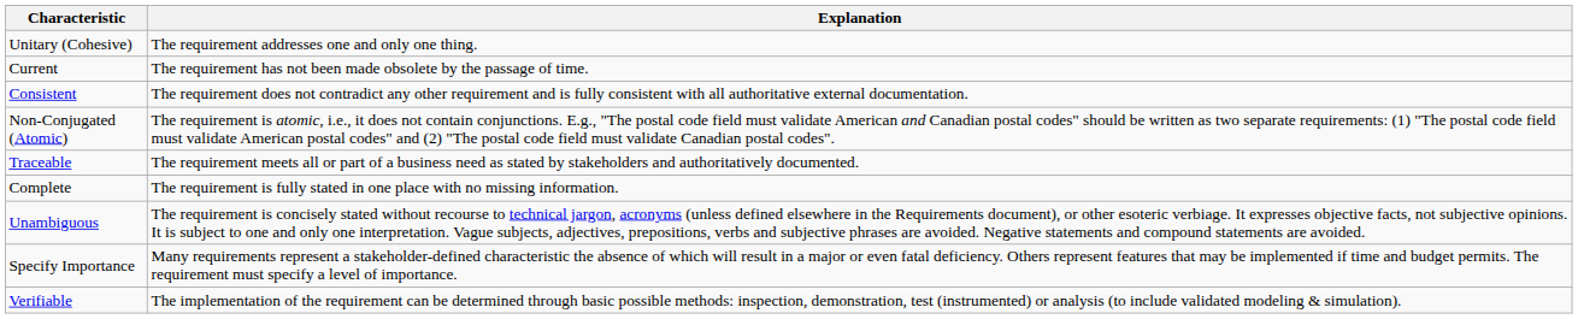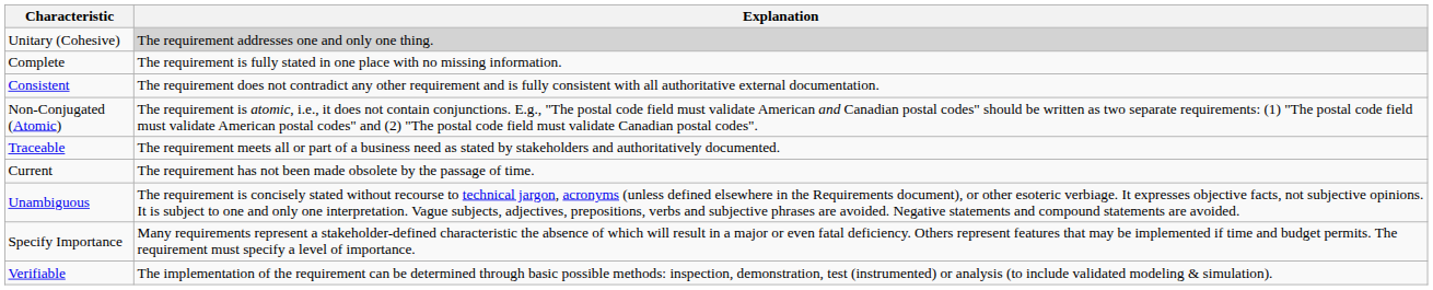Unitary (Cohesive) | Explanation: no background -> lightgrey background
rows swapped: Complete <-> Current
